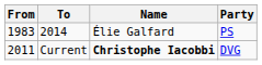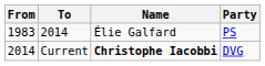Current | From: 2011 -> 2014
